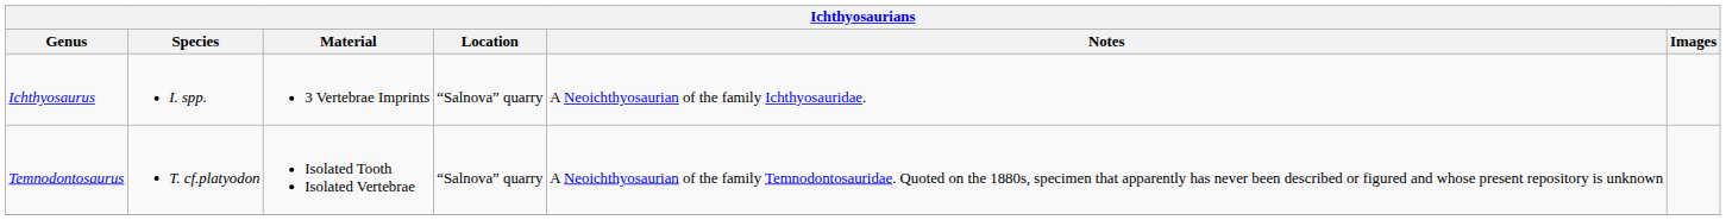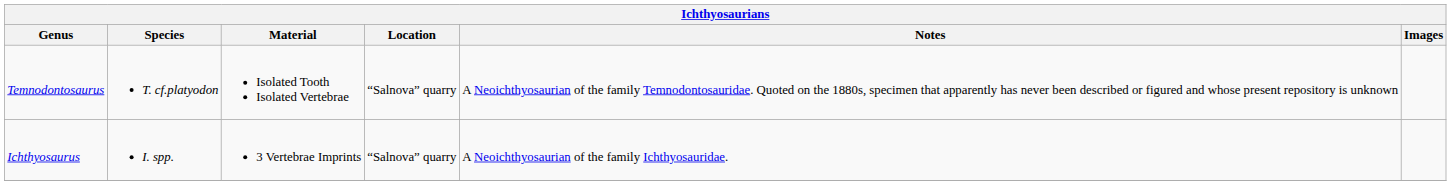rows swapped: Ichthyosaurus <-> Temnodontosaurus
